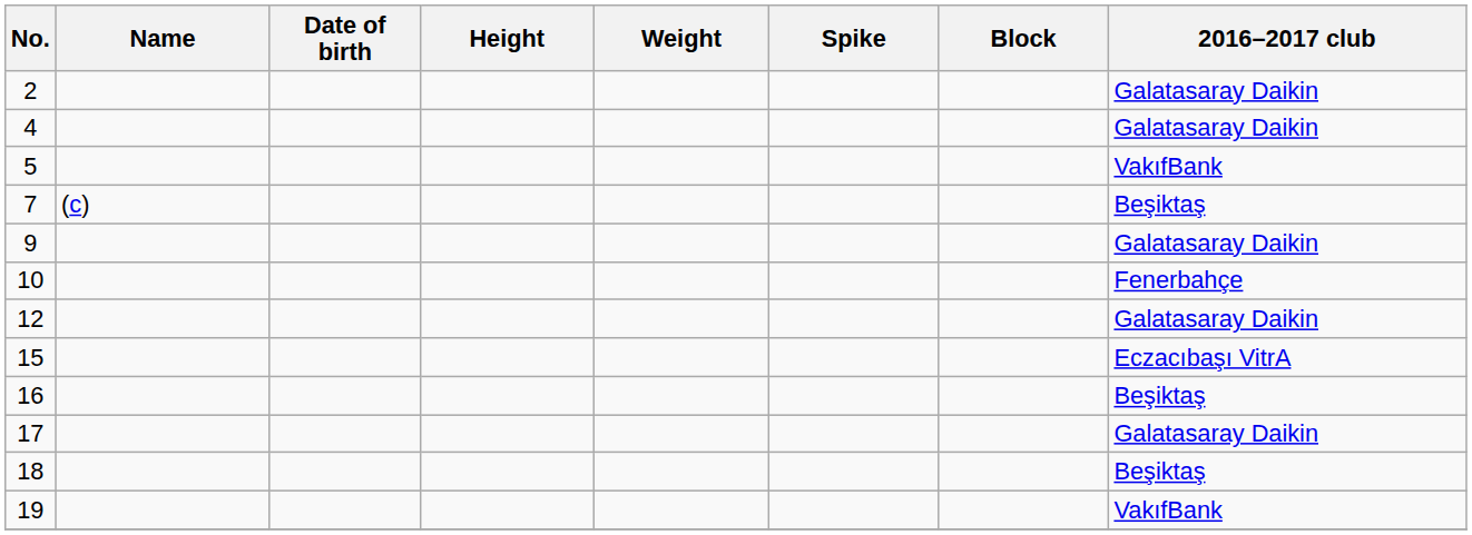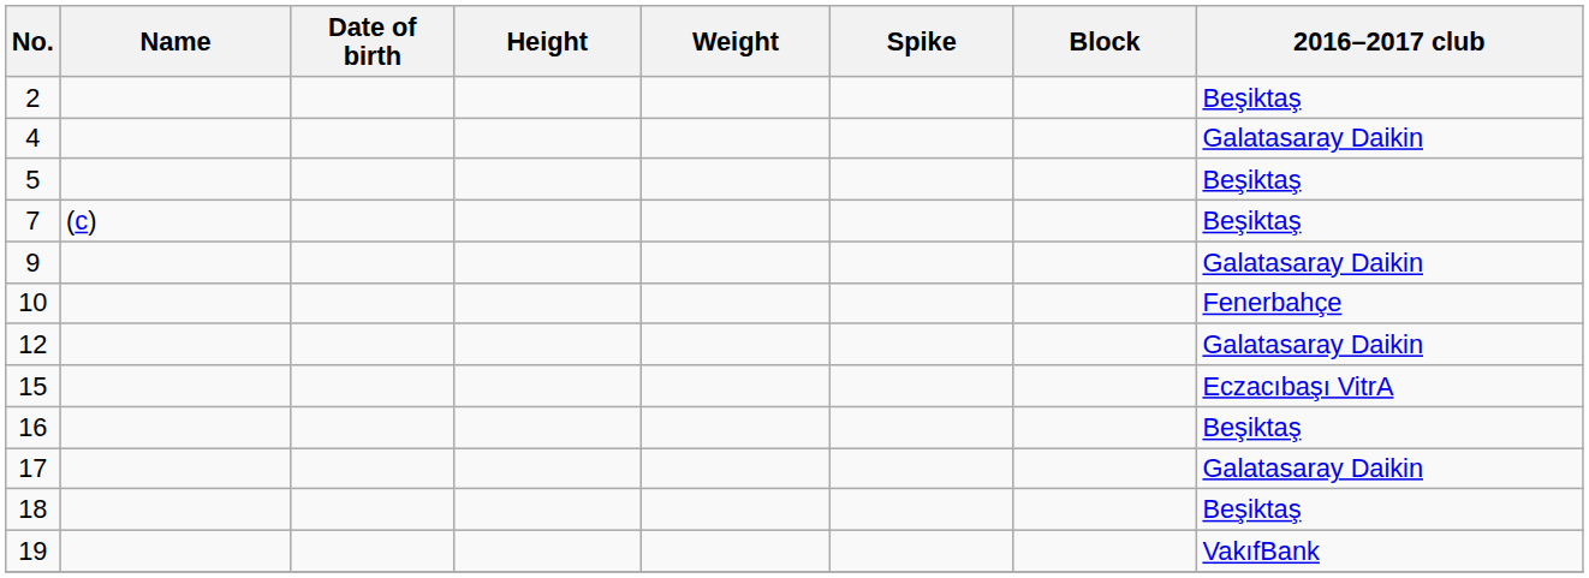2 | 2016–2017 club: Galatasaray Daikin -> Beşiktaş
5 | 2016–2017 club: VakıfBank -> Beşiktaş
